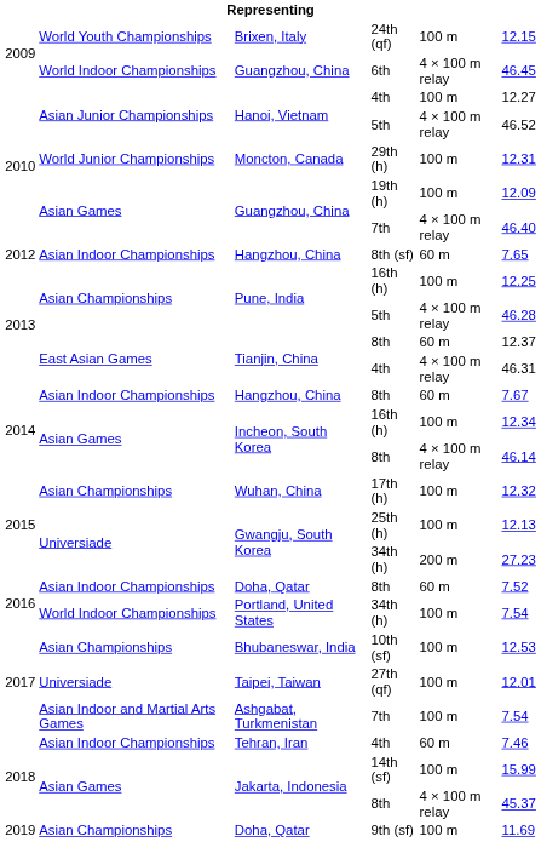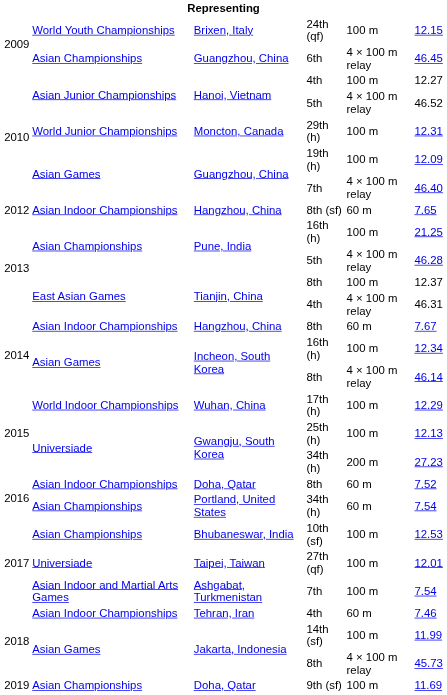Guangzhou, China / 6th | column 2: World Indoor Championships -> Asian Championships
Pune, India / 16th (h) | column 6: 12.25 -> 21.25
Tianjin, China / 8th | column 5: 60 m -> 100 m
Wuhan, China | column 2: Asian Championships -> World Indoor Championships
Wuhan, China | column 6: 12.32 -> 12.29
Portland, United States | column 2: World Indoor Championships -> Asian Championships
Portland, United States | column 5: 100 m -> 60 m
Jakarta, Indonesia / 14th (sf) | column 6: 15.99 -> 11.99
Jakarta, Indonesia / 8th | column 6: 45.37 -> 45.73
